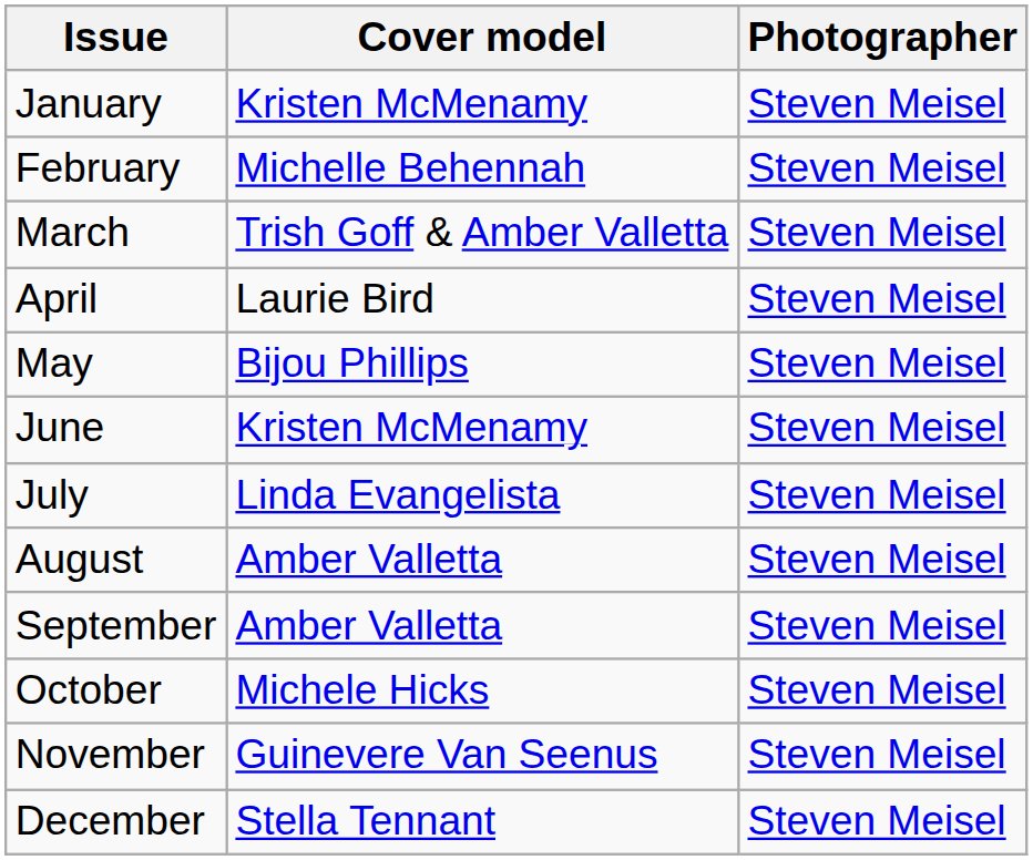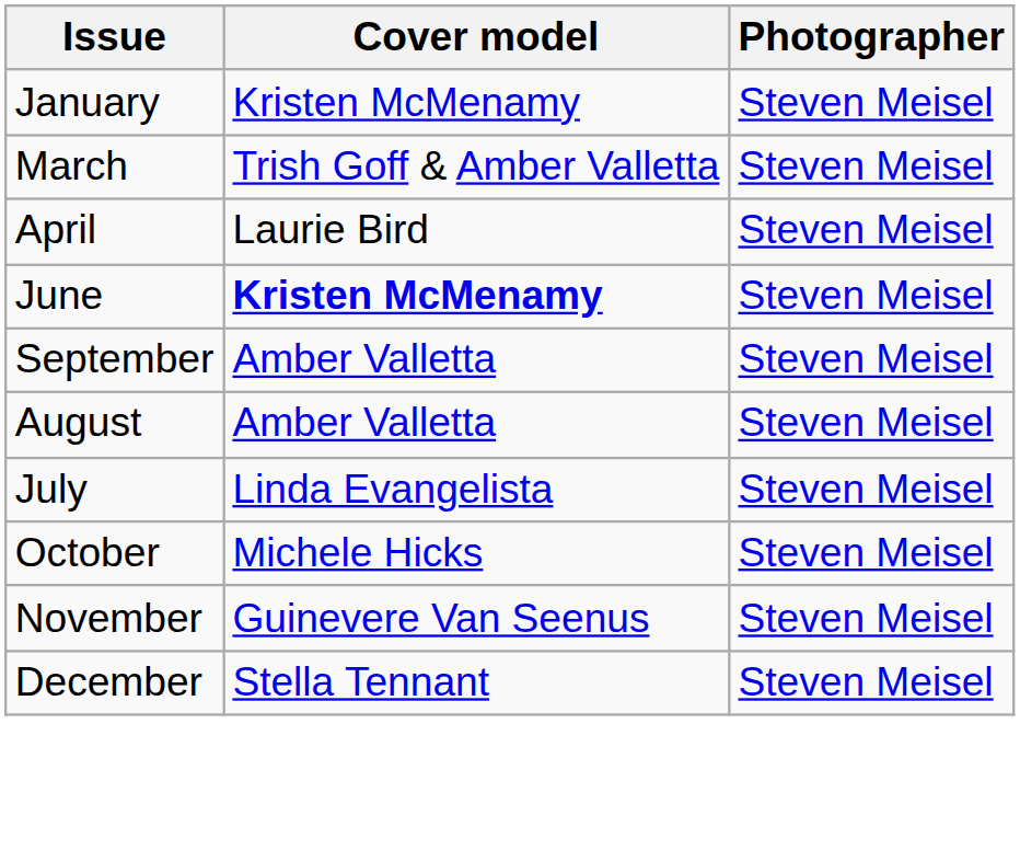- row: February | Michelle Behennah | Steven Meisel
- row: May | Bijou Phillips | Steven Meisel
June | Cover model: normal -> bold
rows swapped: July <-> September
